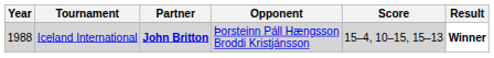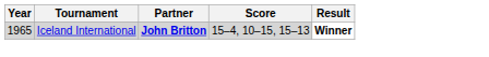- column: Opponent | Þorsteinn Páll Hængsson Broddi Kristjánsson
Iceland International | Year: 1988 -> 1965
